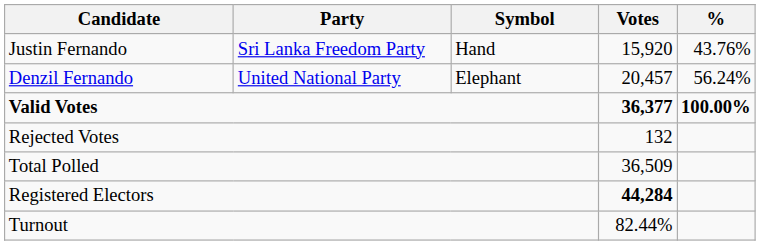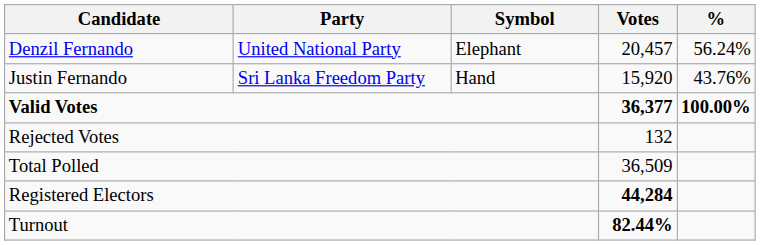rows swapped: Denzil Fernando <-> Justin Fernando
Turnout | Votes: normal -> bold
